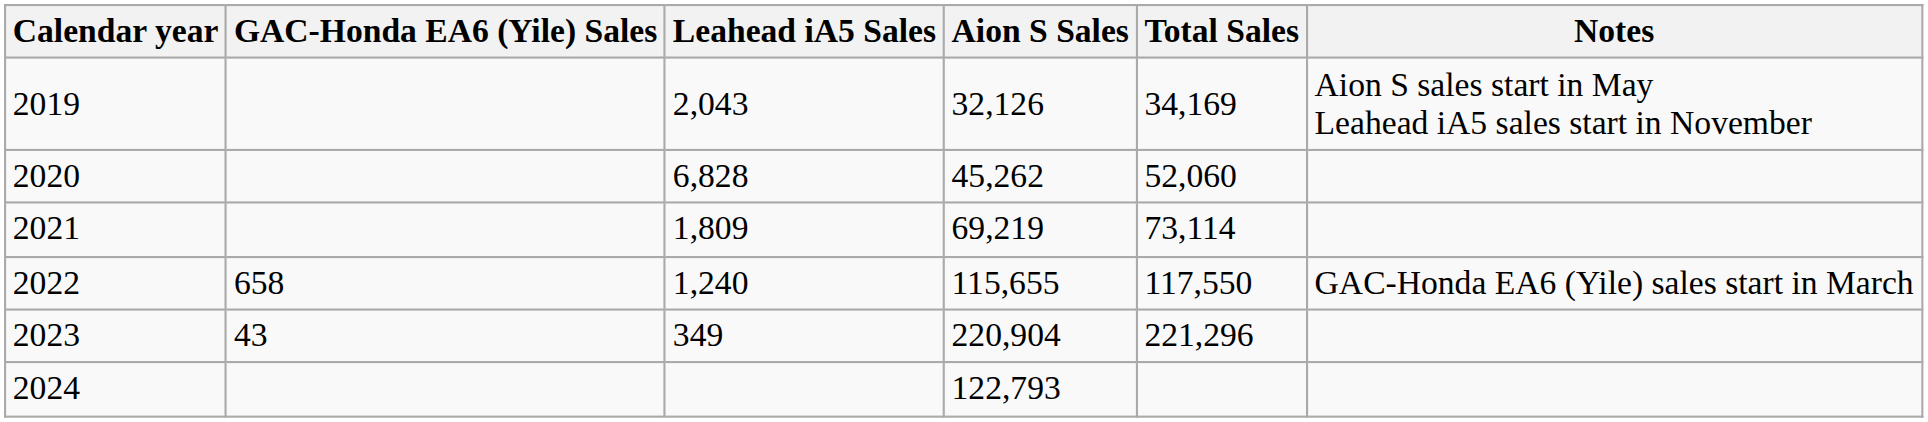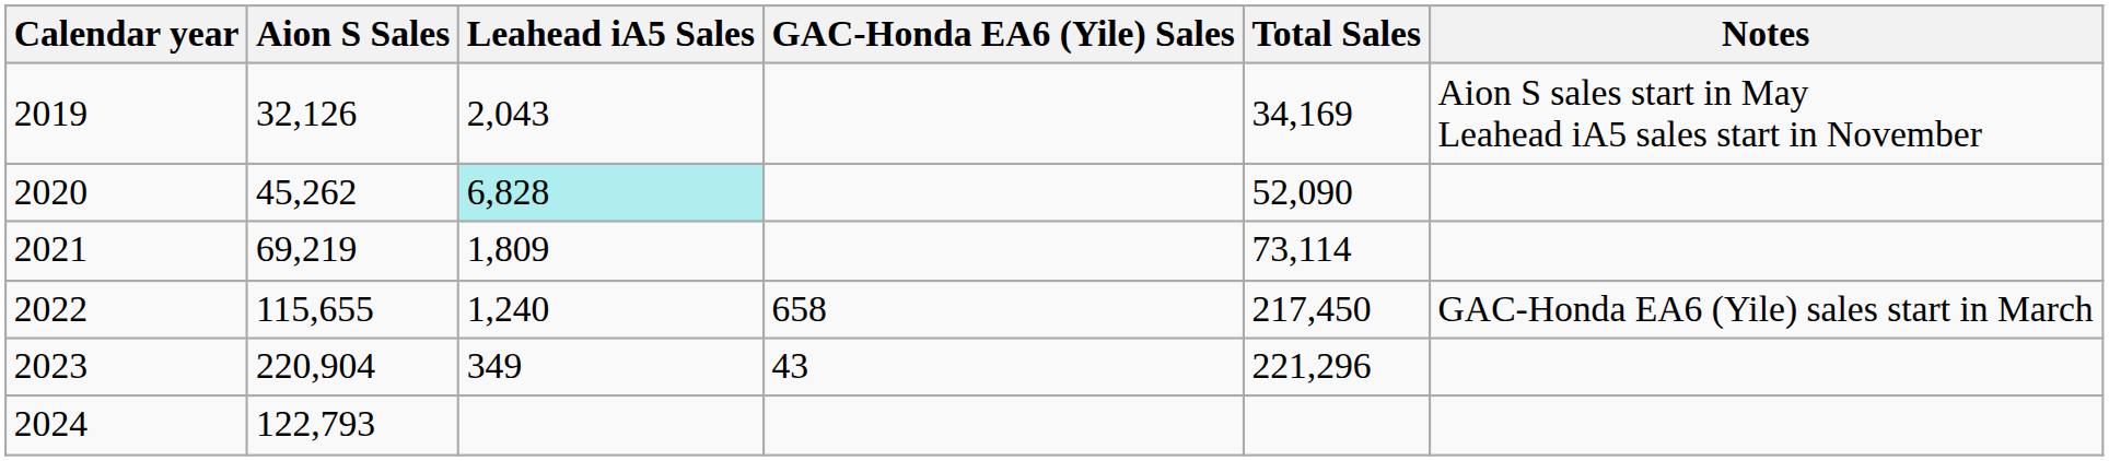columns swapped: Aion S Sales <-> GAC-Honda EA6 (Yile) Sales
2020 | Leahead iA5 Sales: no background -> paleturquoise background
2020 | Total Sales: 52,060 -> 52,090
2022 | Total Sales: 117,550 -> 217,450
